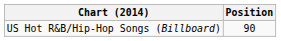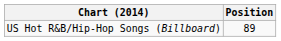US Hot R&B/Hip-Hop Songs (Billboard) | Position: 90 -> 89
